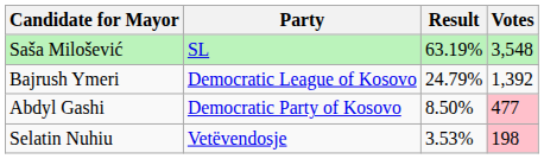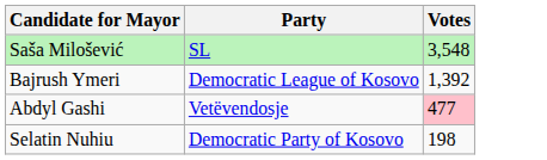- column: Result | 63.19% | 24.79% | 8.50% | 3.53%
Abdyl Gashi | Party: Democratic Party of Kosovo -> Vetëvendosje
Selatin Nuhiu | Party: Vetëvendosje -> Democratic Party of Kosovo
Selatin Nuhiu | Votes: pink background -> no background
